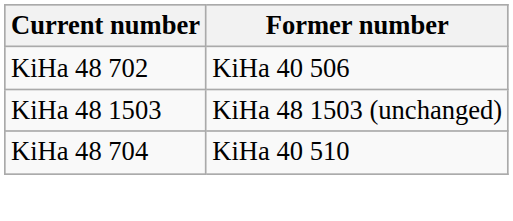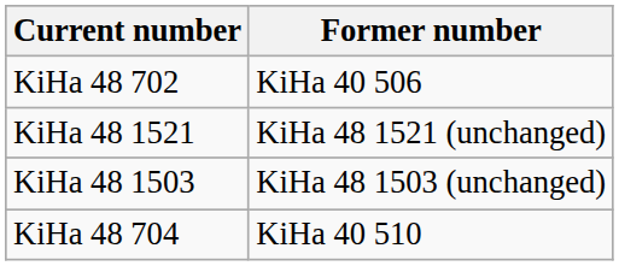+ row: KiHa 48 1521 | KiHa 48 1521 (unchanged)
